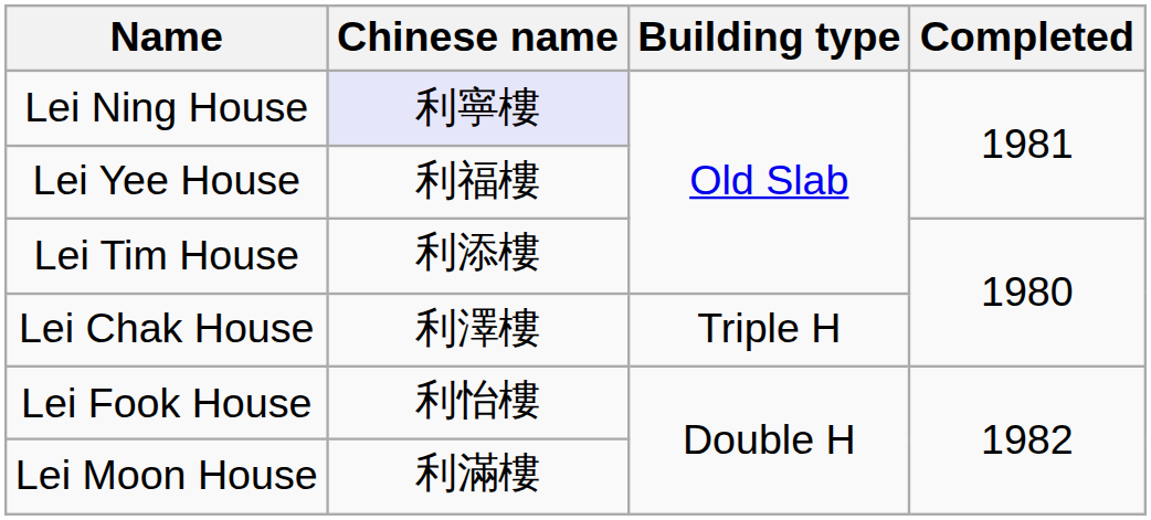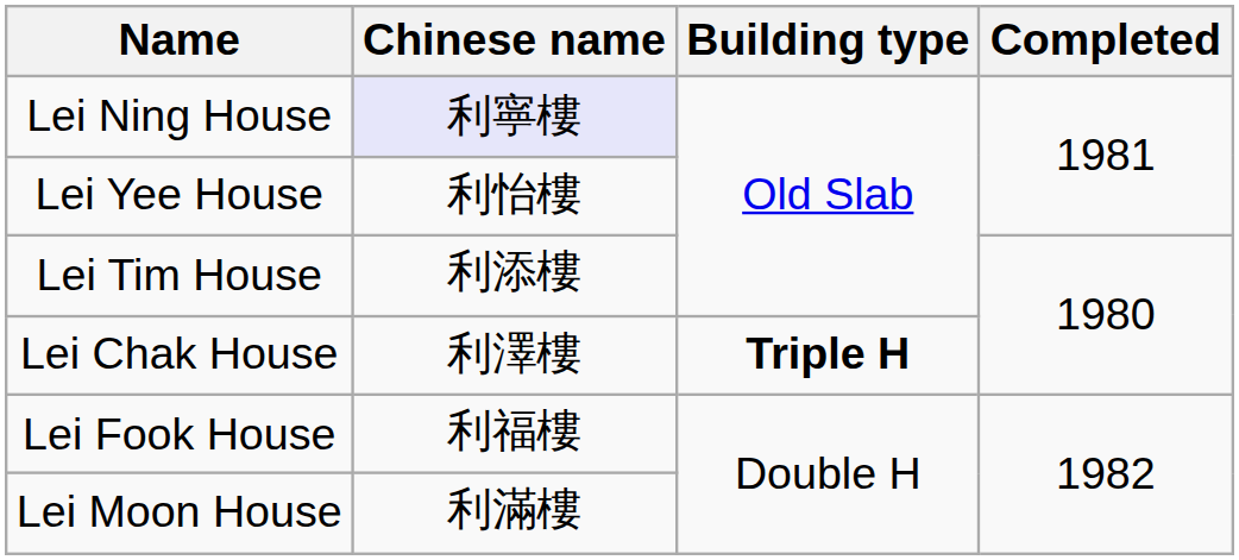Lei Yee House | Chinese name: 利福樓 -> 利怡樓
Lei Chak House | Building type: normal -> bold
Lei Fook House | Chinese name: 利怡樓 -> 利福樓
